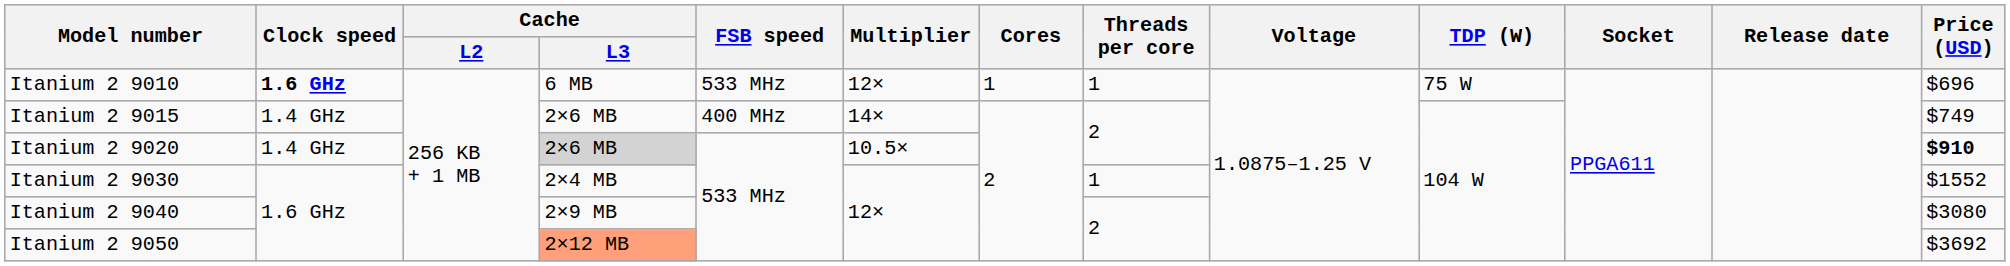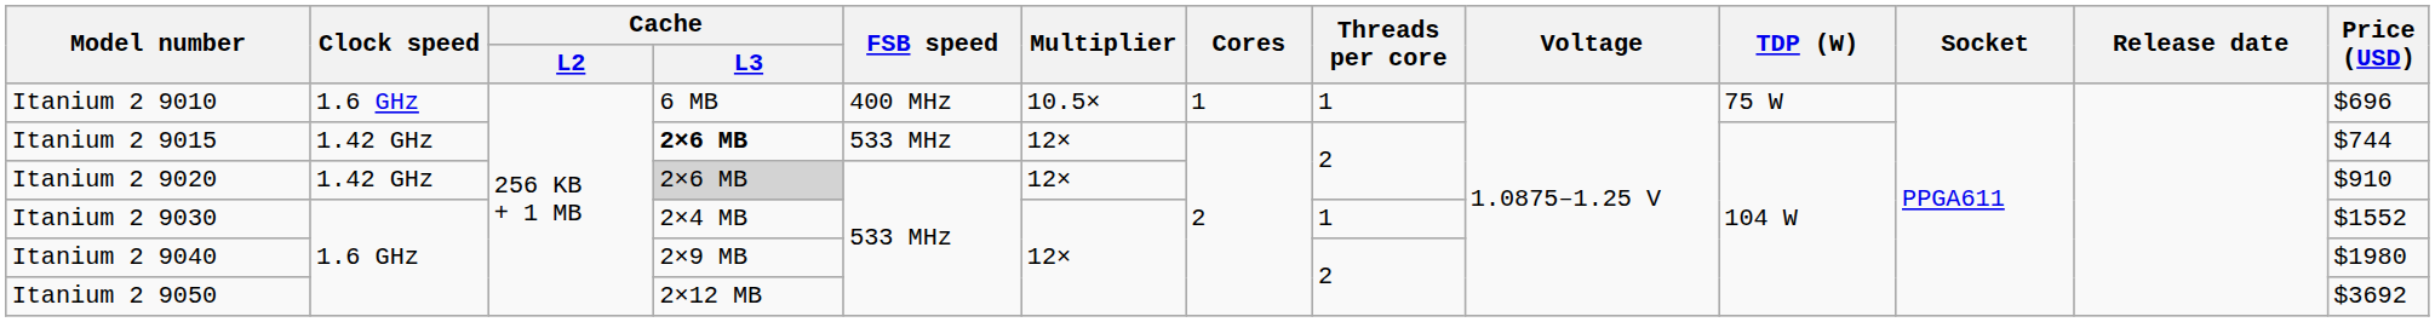Itanium 2 9010 | Clock speed: bold -> normal
Itanium 2 9010 | FSB speed: 533 MHz -> 400 MHz
Itanium 2 9010 | Multiplier: 12× -> 10.5×
Itanium 2 9015 | Clock speed: 1.4 GHz -> 1.42 GHz
Itanium 2 9015 | Cache / L3: normal -> bold
Itanium 2 9015 | FSB speed: 400 MHz -> 533 MHz
Itanium 2 9015 | Multiplier: 14× -> 12×
Itanium 2 9015 | Price (USD): $749 -> $744
Itanium 2 9020 | Clock speed: 1.4 GHz -> 1.42 GHz
Itanium 2 9020 | Multiplier: 10.5× -> 12×
Itanium 2 9020 | Price (USD): bold -> normal
Itanium 2 9040 | Price (USD): $3080 -> $1980
Itanium 2 9050 | Cache / L3: lightsalmon background -> no background
